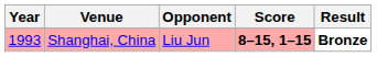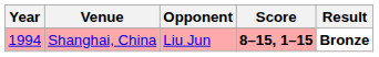Shanghai, China | Year: 1993 -> 1994
